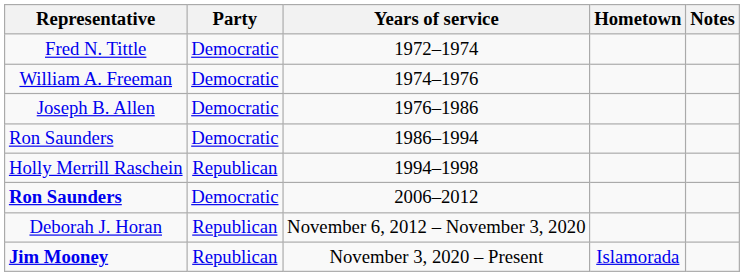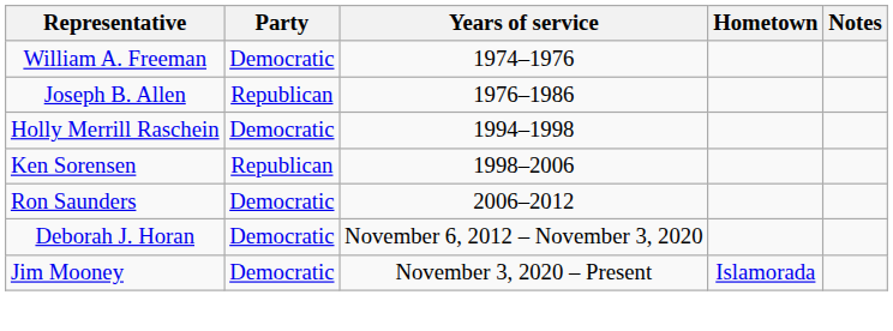- row: Fred N. Tittle | Democratic | 1972–1974
1976–1986 | Party: Democratic -> Republican
- row: Ron Saunders | Democratic | 1986–1994
1994–1998 | Party: Republican -> Democratic
+ row: Ken Sorensen | Republican | 1998–2006
2006–2012 | Representative: bold -> normal
November 6, 2012 – November 3, 2020 | Party: Republican -> Democratic
November 3, 2020 – Present | Representative: bold -> normal
November 3, 2020 – Present | Party: Republican -> Democratic
